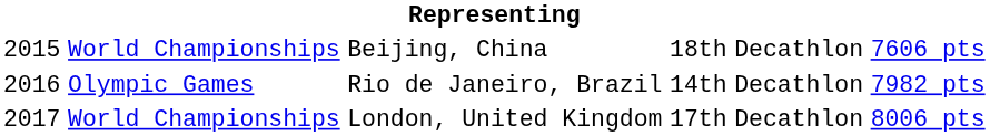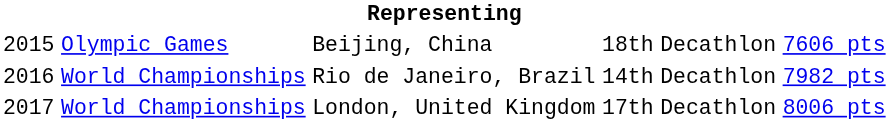Beijing, China | column 2: World Championships -> Olympic Games
Rio de Janeiro, Brazil | column 2: Olympic Games -> World Championships
